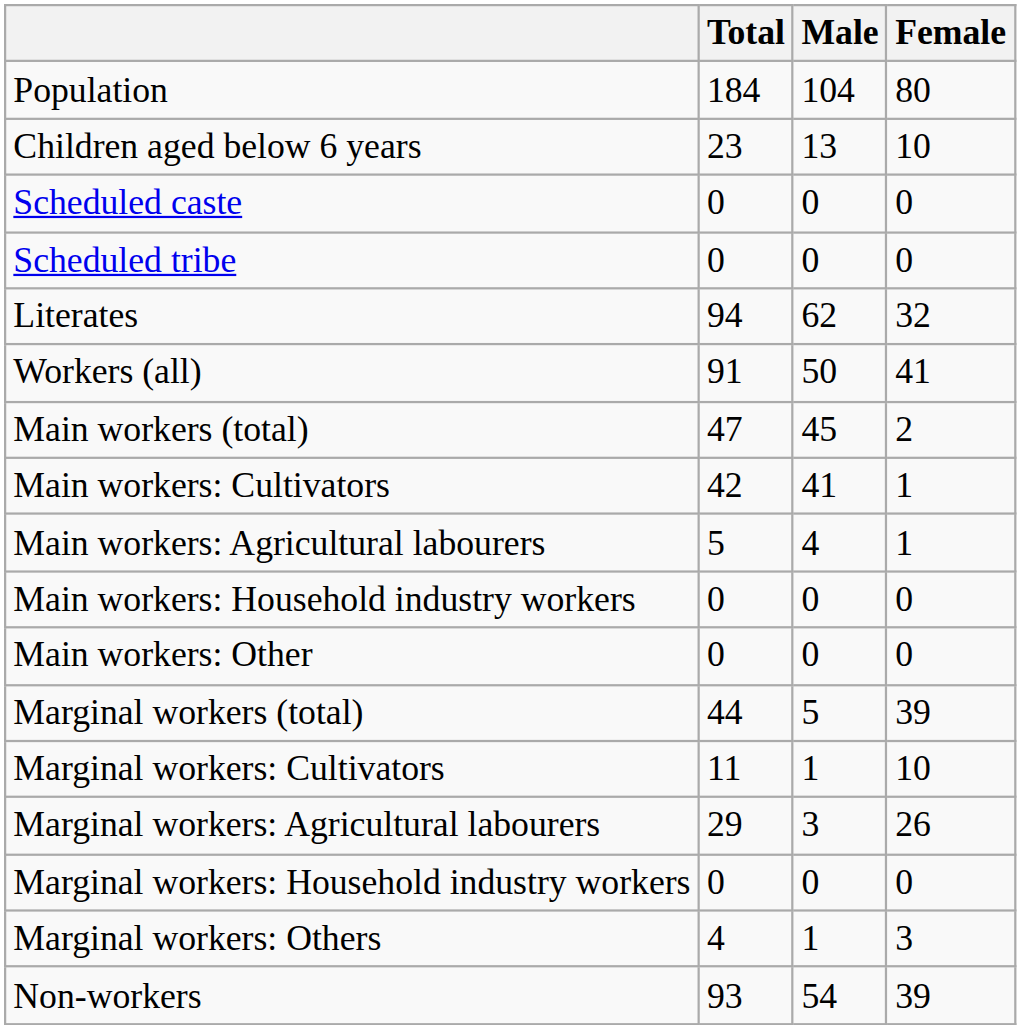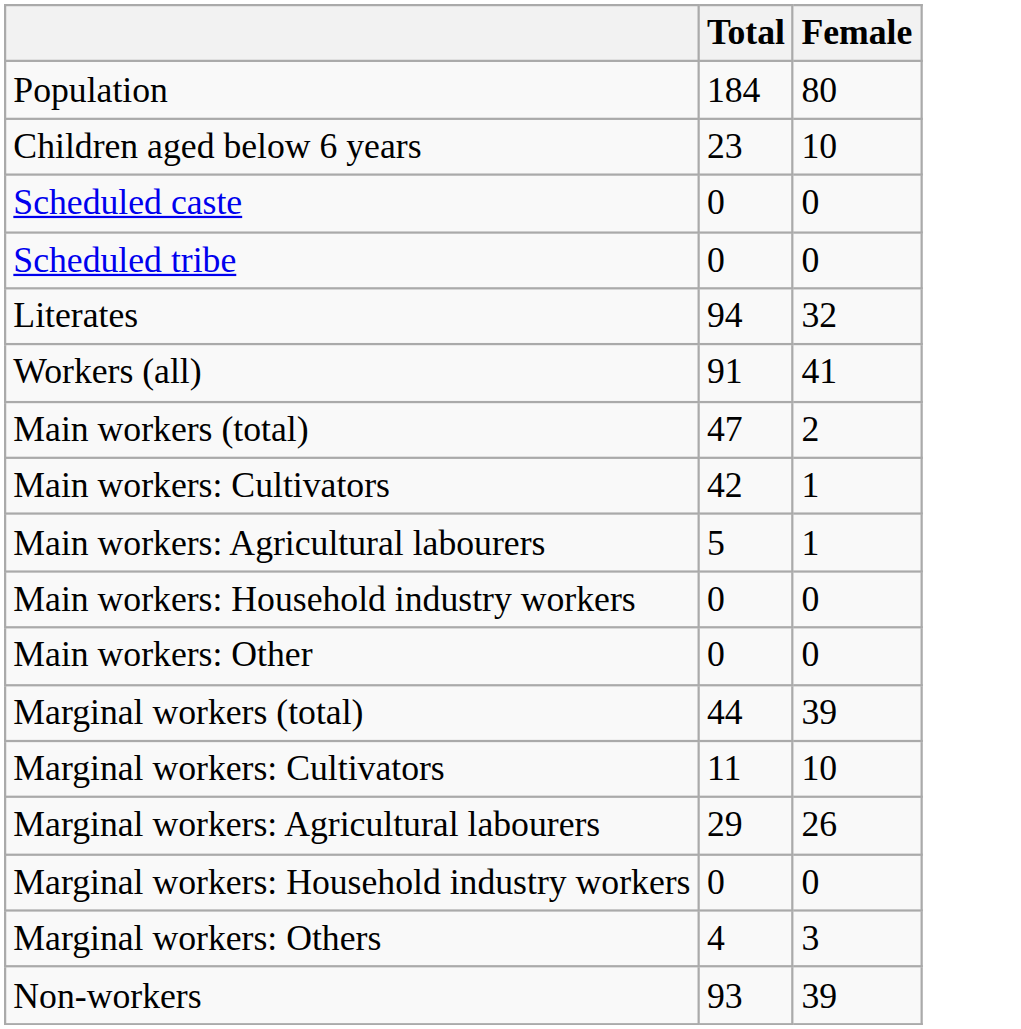- column: Male | 104 | 13 | 0 | 0 | 62 | 50 | 45 | 41 | 4 | 0 | 0 | 5 | 1 | 3 | 0 | 1 | 54
